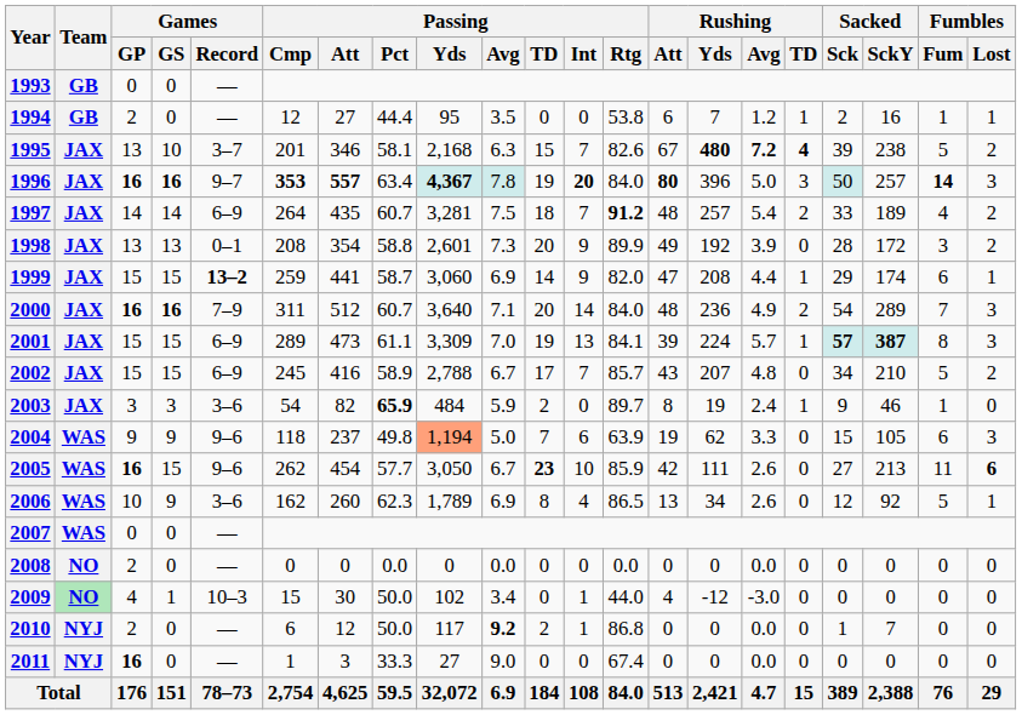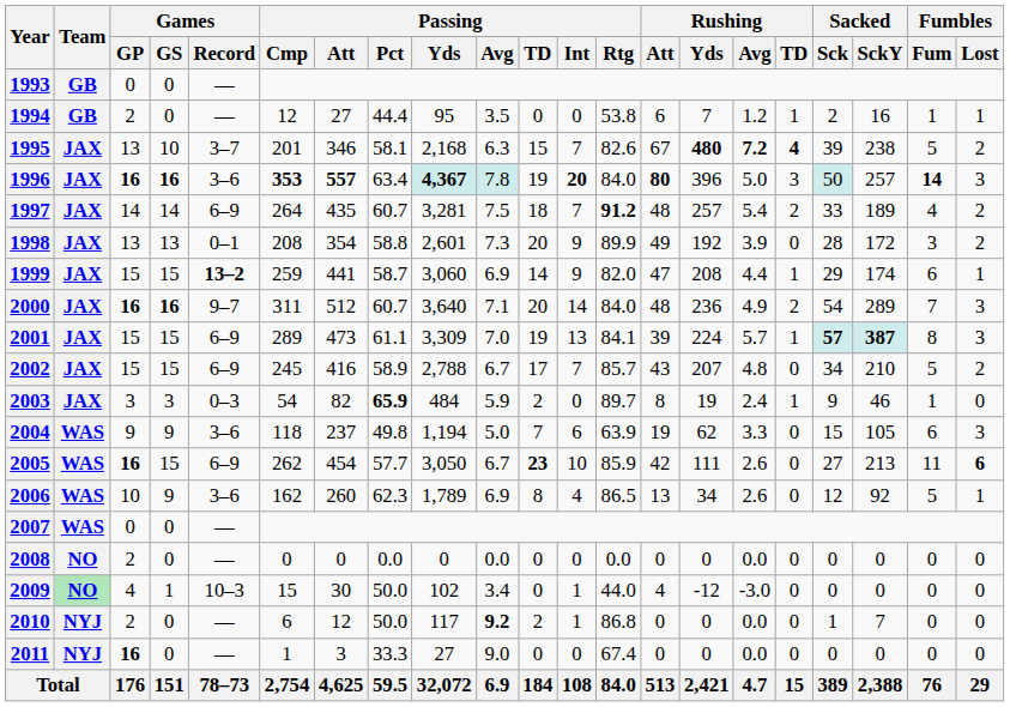1996 | Games / Record: 9–7 -> 3–6
2000 | Games / Record: 7–9 -> 9–7
2003 | Games / Record: 3–6 -> 0–3
2004 | Games / Record: 9–6 -> 3–6
2004 | Passing / Yds: lightsalmon background -> no background
2005 | Games / Record: 9–6 -> 6–9
